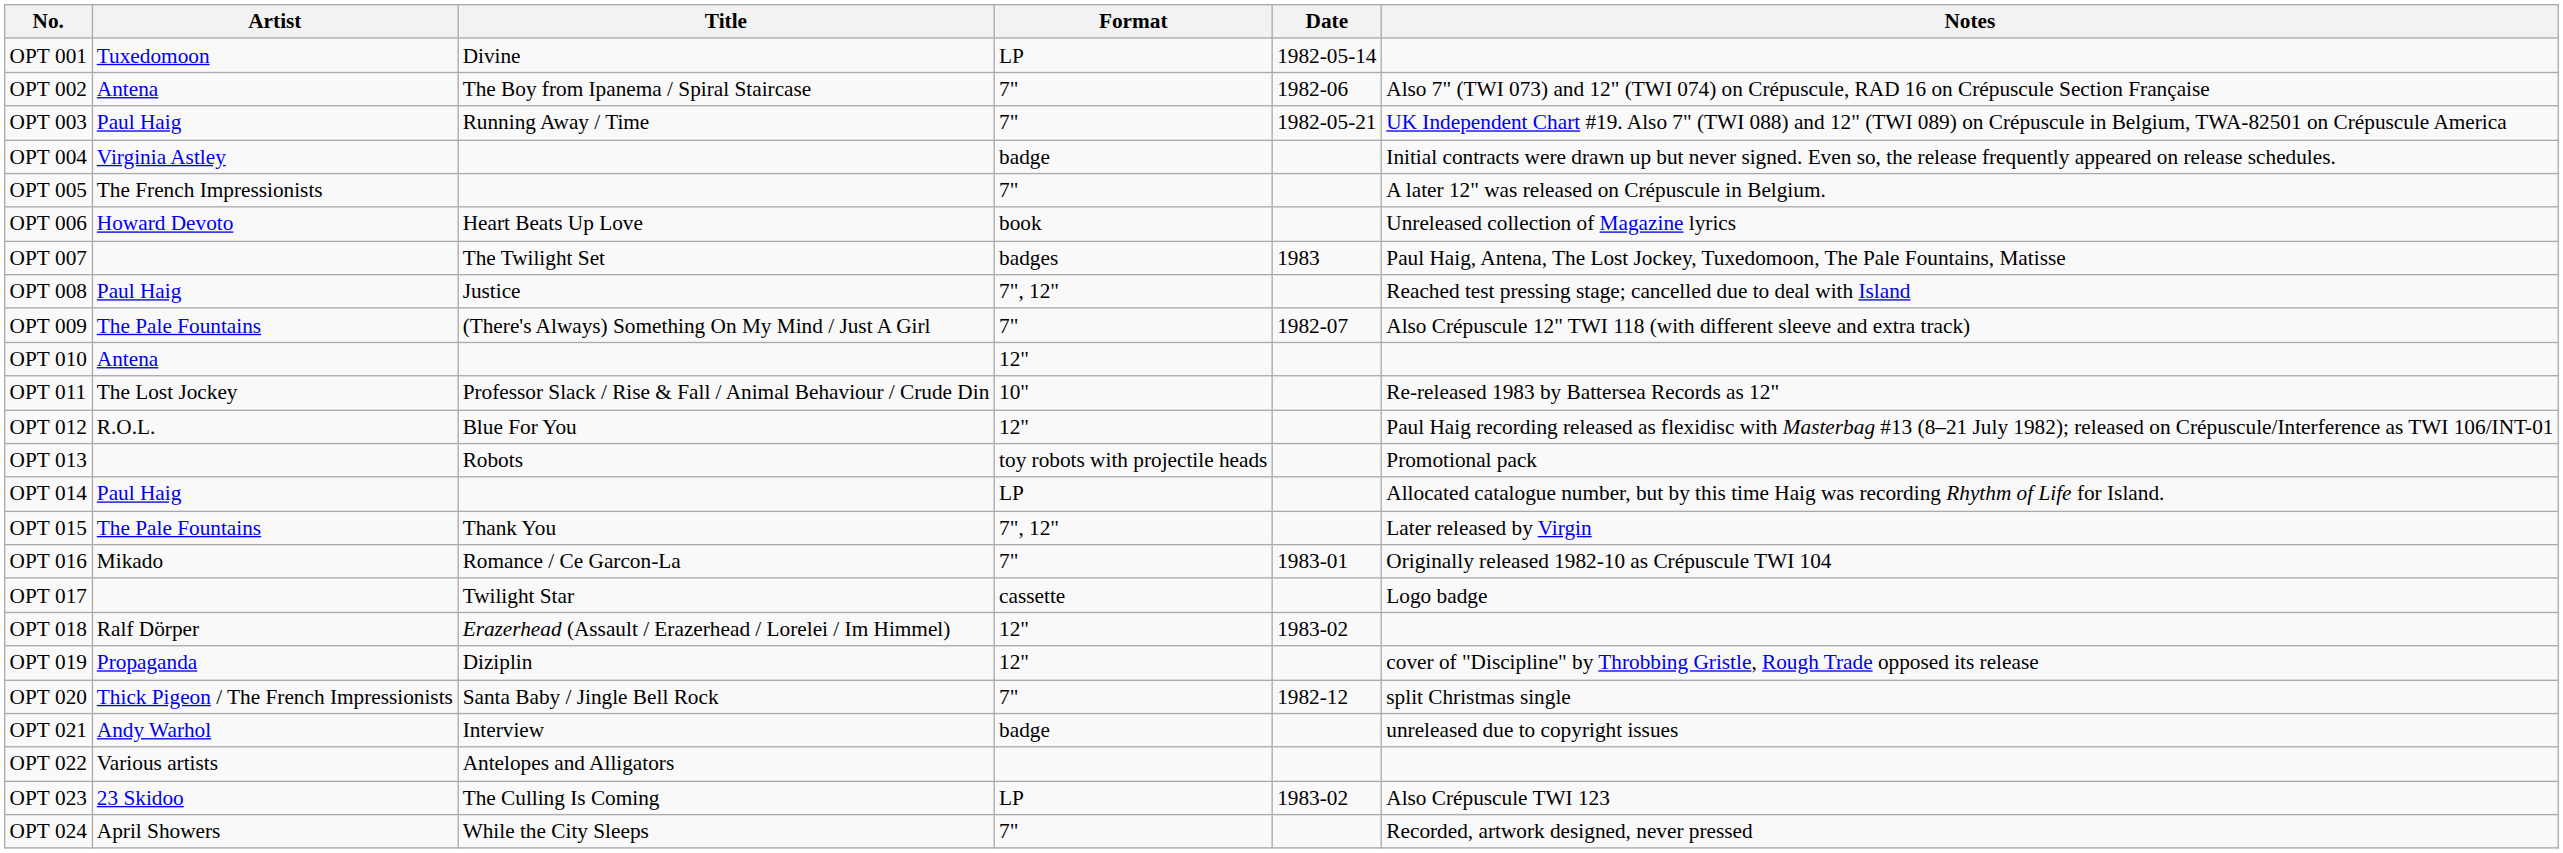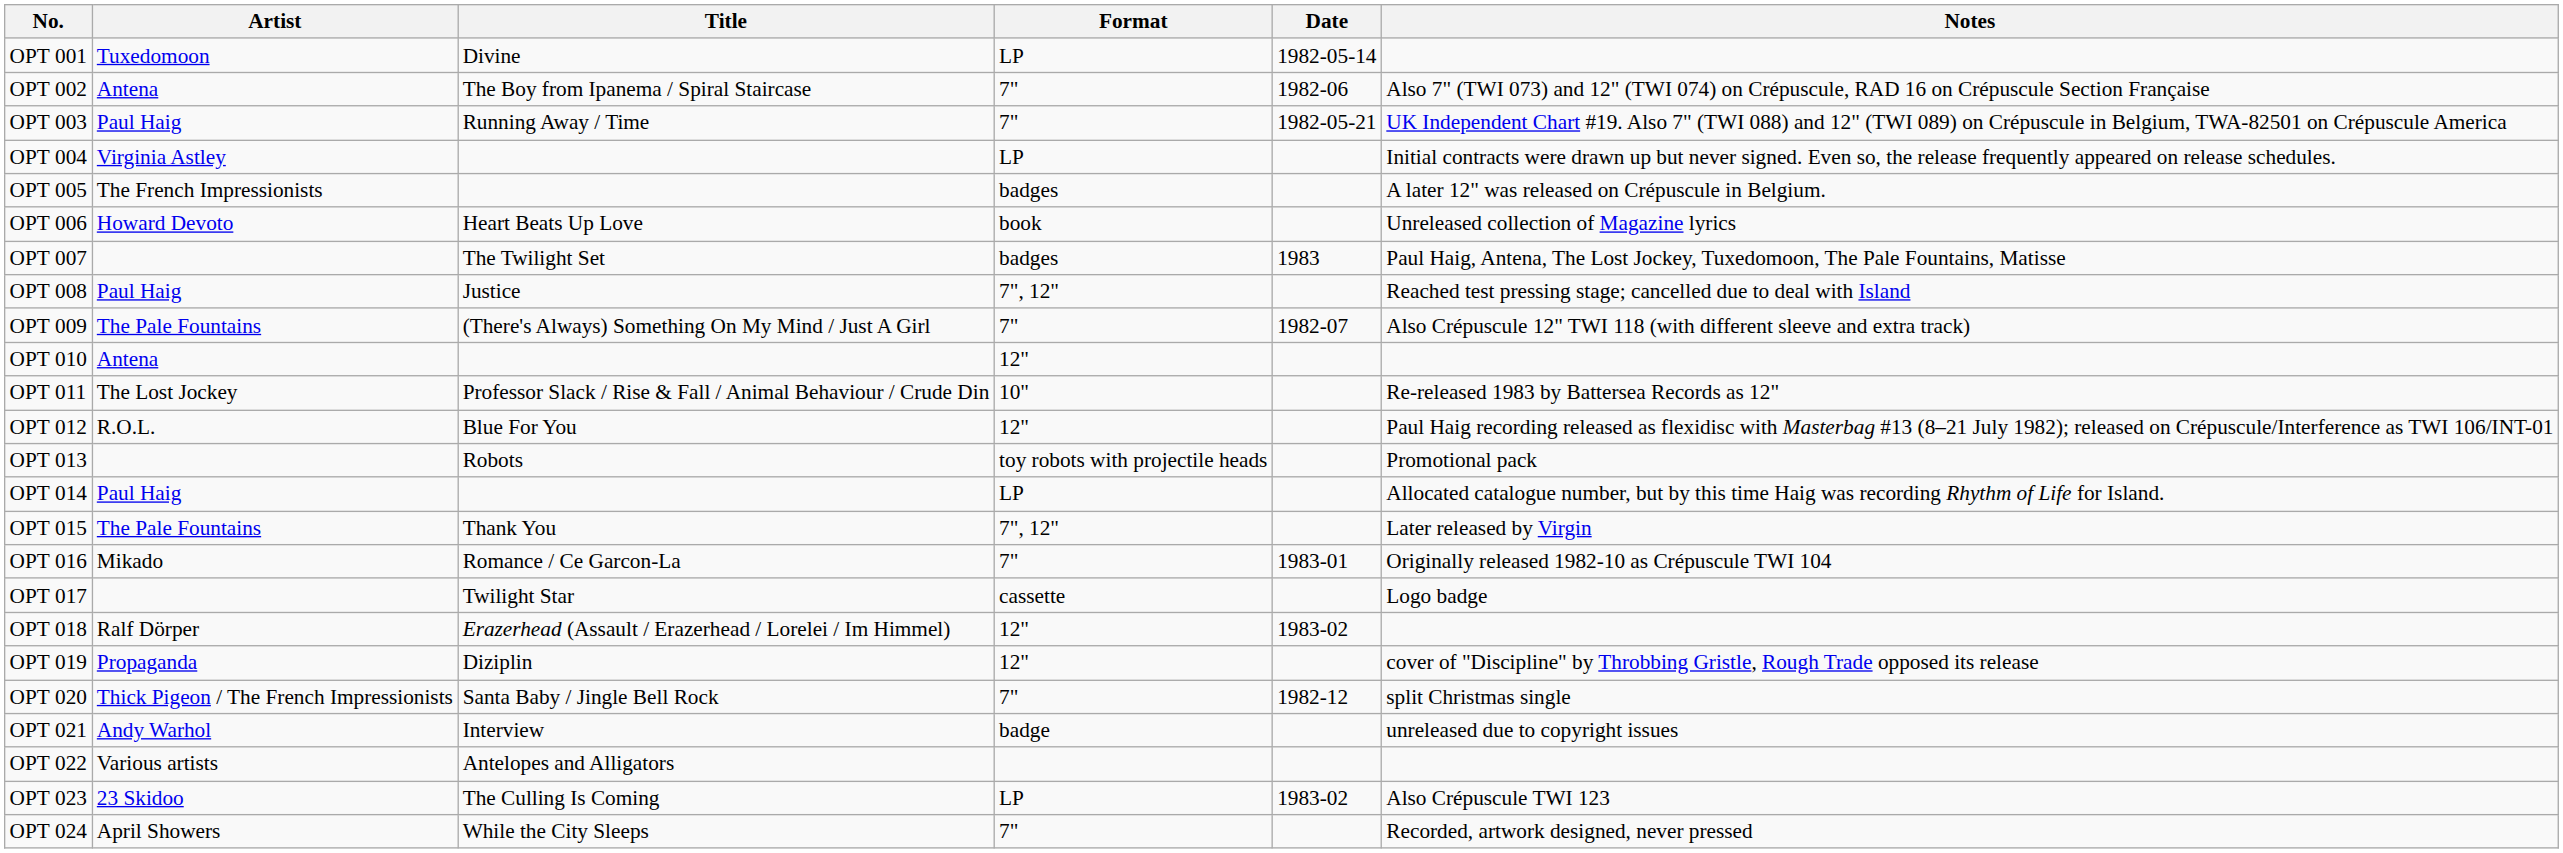OPT 004 | Format: badge -> LP
OPT 005 | Format: 7" -> badges
